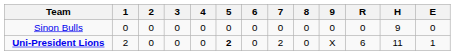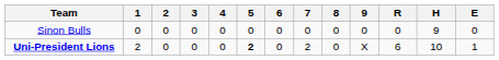Uni-President Lions | H: 11 -> 10
